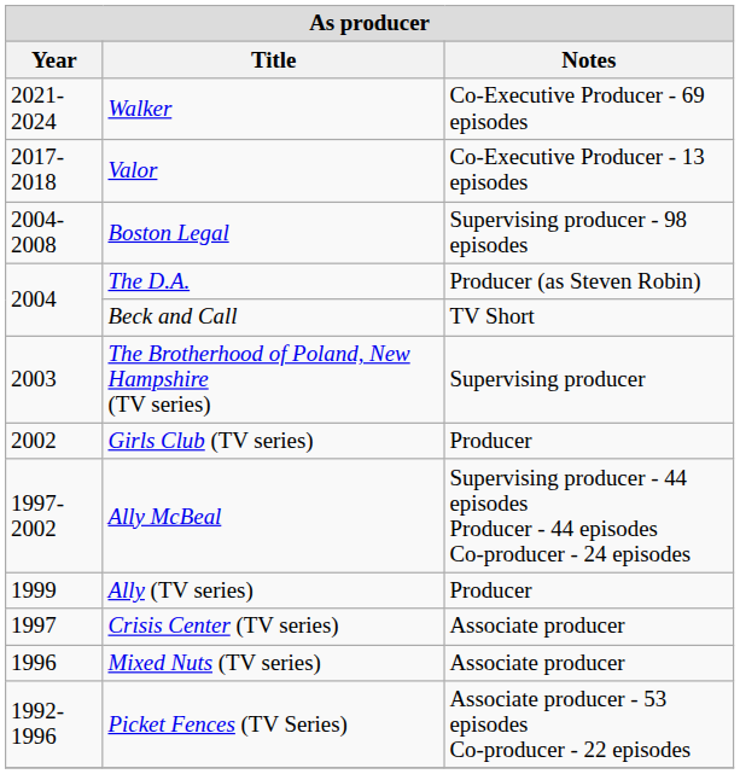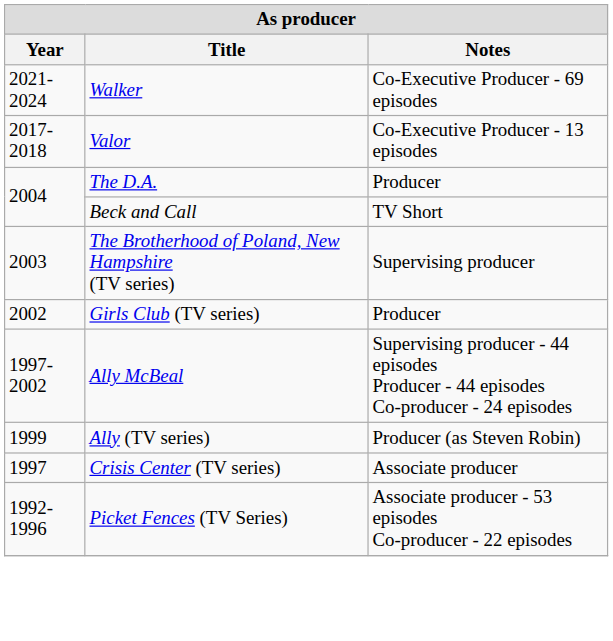- row: 2004-2008 | Boston Legal | Supervising producer - 98 episodes
The D.A. | Notes: Producer (as Steven Robin) -> Producer
Ally (TV series) | Notes: Producer -> Producer (as Steven Robin)
- row: 1996 | Mixed Nuts (TV series) | Associate producer
